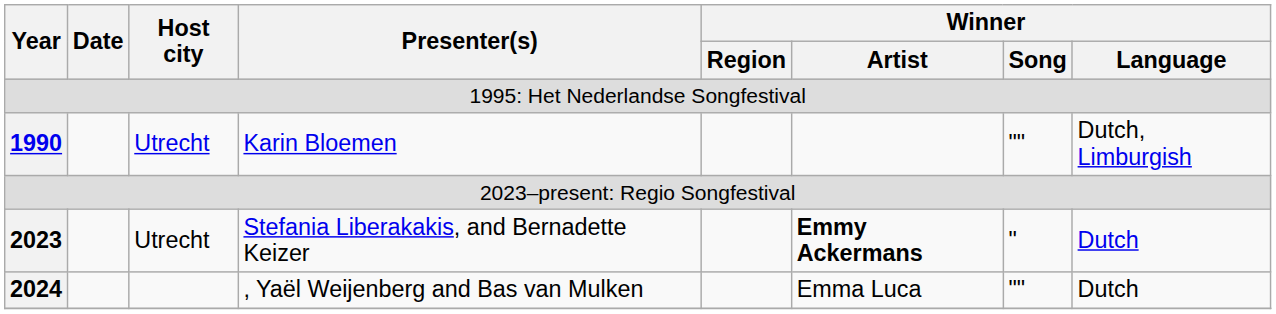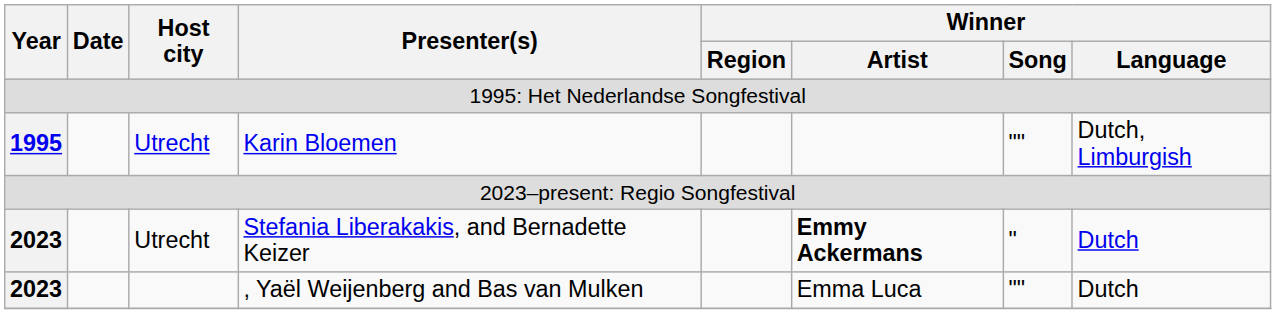Karin Bloemen | Year: 1990 -> 1995
, Yaël Weijenberg and Bas van Mulken | Year: 2024 -> 2023
